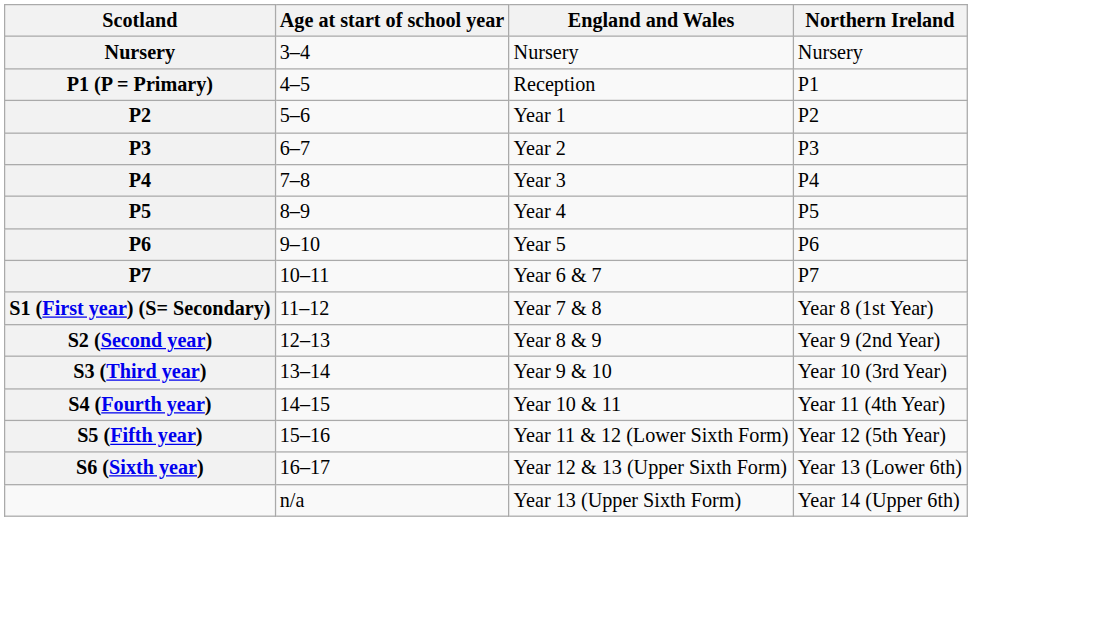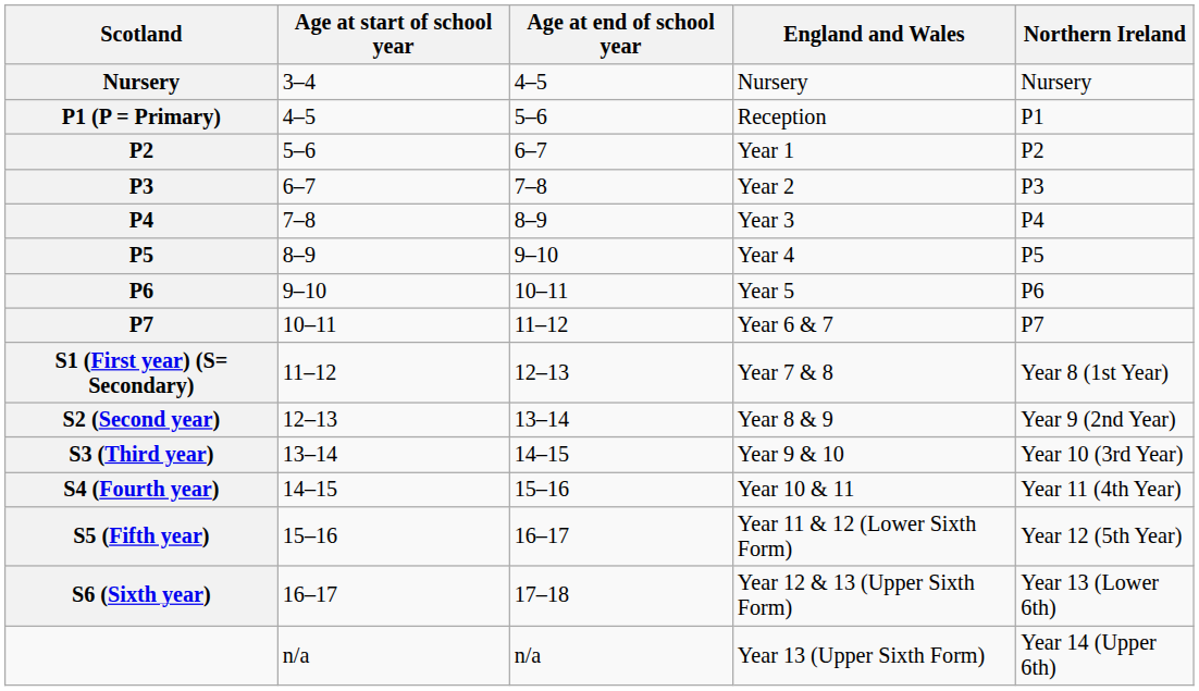+ column: Age at end of school year | 4–5 | 5–6 | 6–7 | 7–8 | 8–9 | 9–10 | 10–11 | 11–12 | 12–13 | 13–14 | 14–15 | 15–16 | 16–17 | 17–18 | n/a
